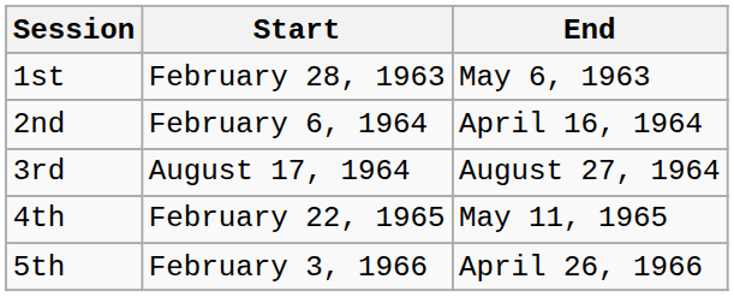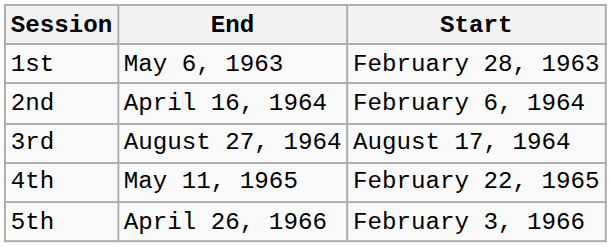columns swapped: Start <-> End
